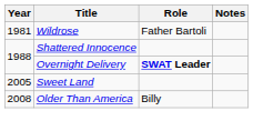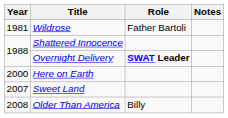+ row: 2000 | Here on Earth
Sweet Land | Year: 2005 -> 2007
